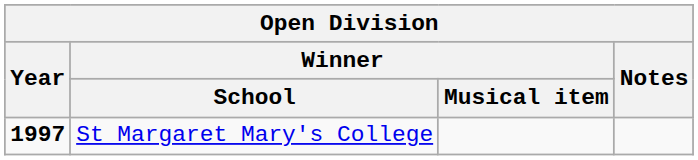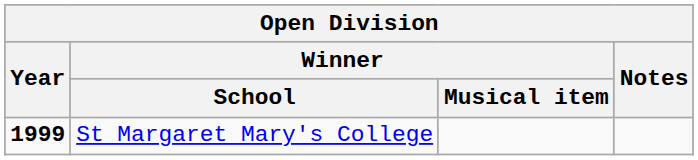St Margaret Mary's College | Year: 1997 -> 1999
